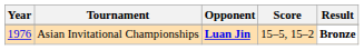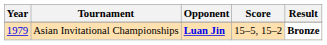Asian Invitational Championships | Year: 1976 -> 1979
